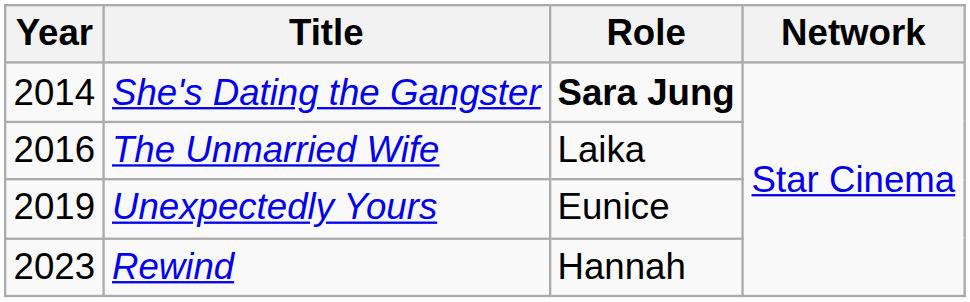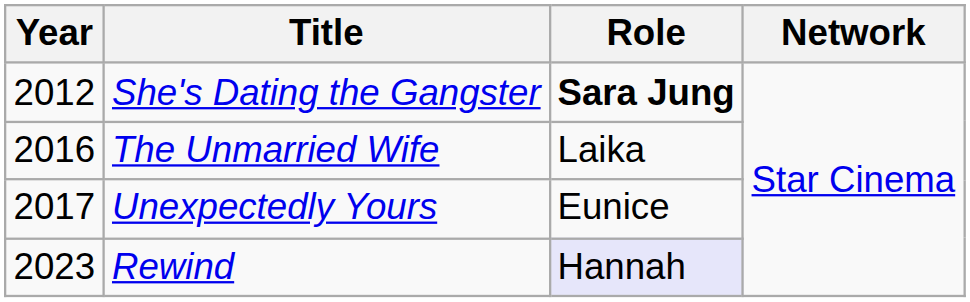She's Dating the Gangster | Year: 2014 -> 2012
Unexpectedly Yours | Year: 2019 -> 2017
Rewind | Role: no background -> lavender background
